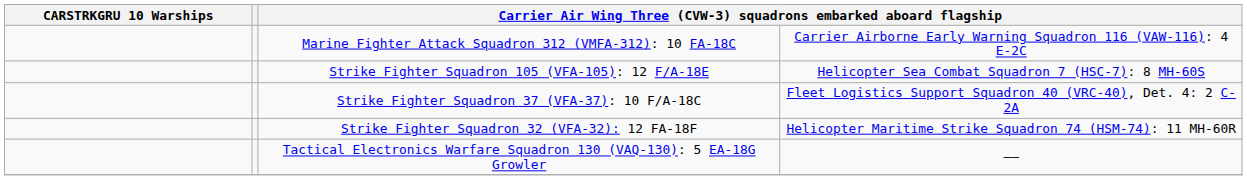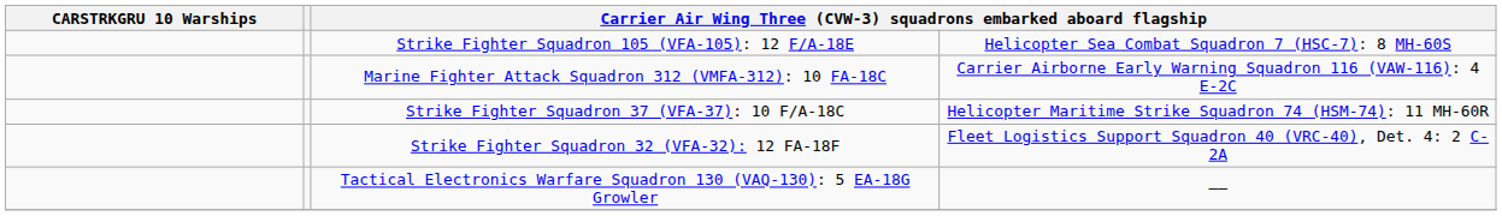rows swapped: Marine Fighter Attack Squadron 312 (VMFA-312): 10 FA-18C <-> Strike Fighter Squadron 105 (VFA-105): 12 F/A-18E
Strike Fighter Squadron 37 (VFA-37): 10 F/A-18C | column 4: Fleet Logistics Support Squadron 40 (VRC-40), Det. 4: 2 C-2A -> Helicopter Maritime Strike Squadron 74 (HSM-74): 11 MH-60R
Strike Fighter Squadron 32 (VFA-32): 12 FA-18F | column 4: Helicopter Maritime Strike Squadron 74 (HSM-74): 11 MH-60R -> Fleet Logistics Support Squadron 40 (VRC-40), Det. 4: 2 C-2A
